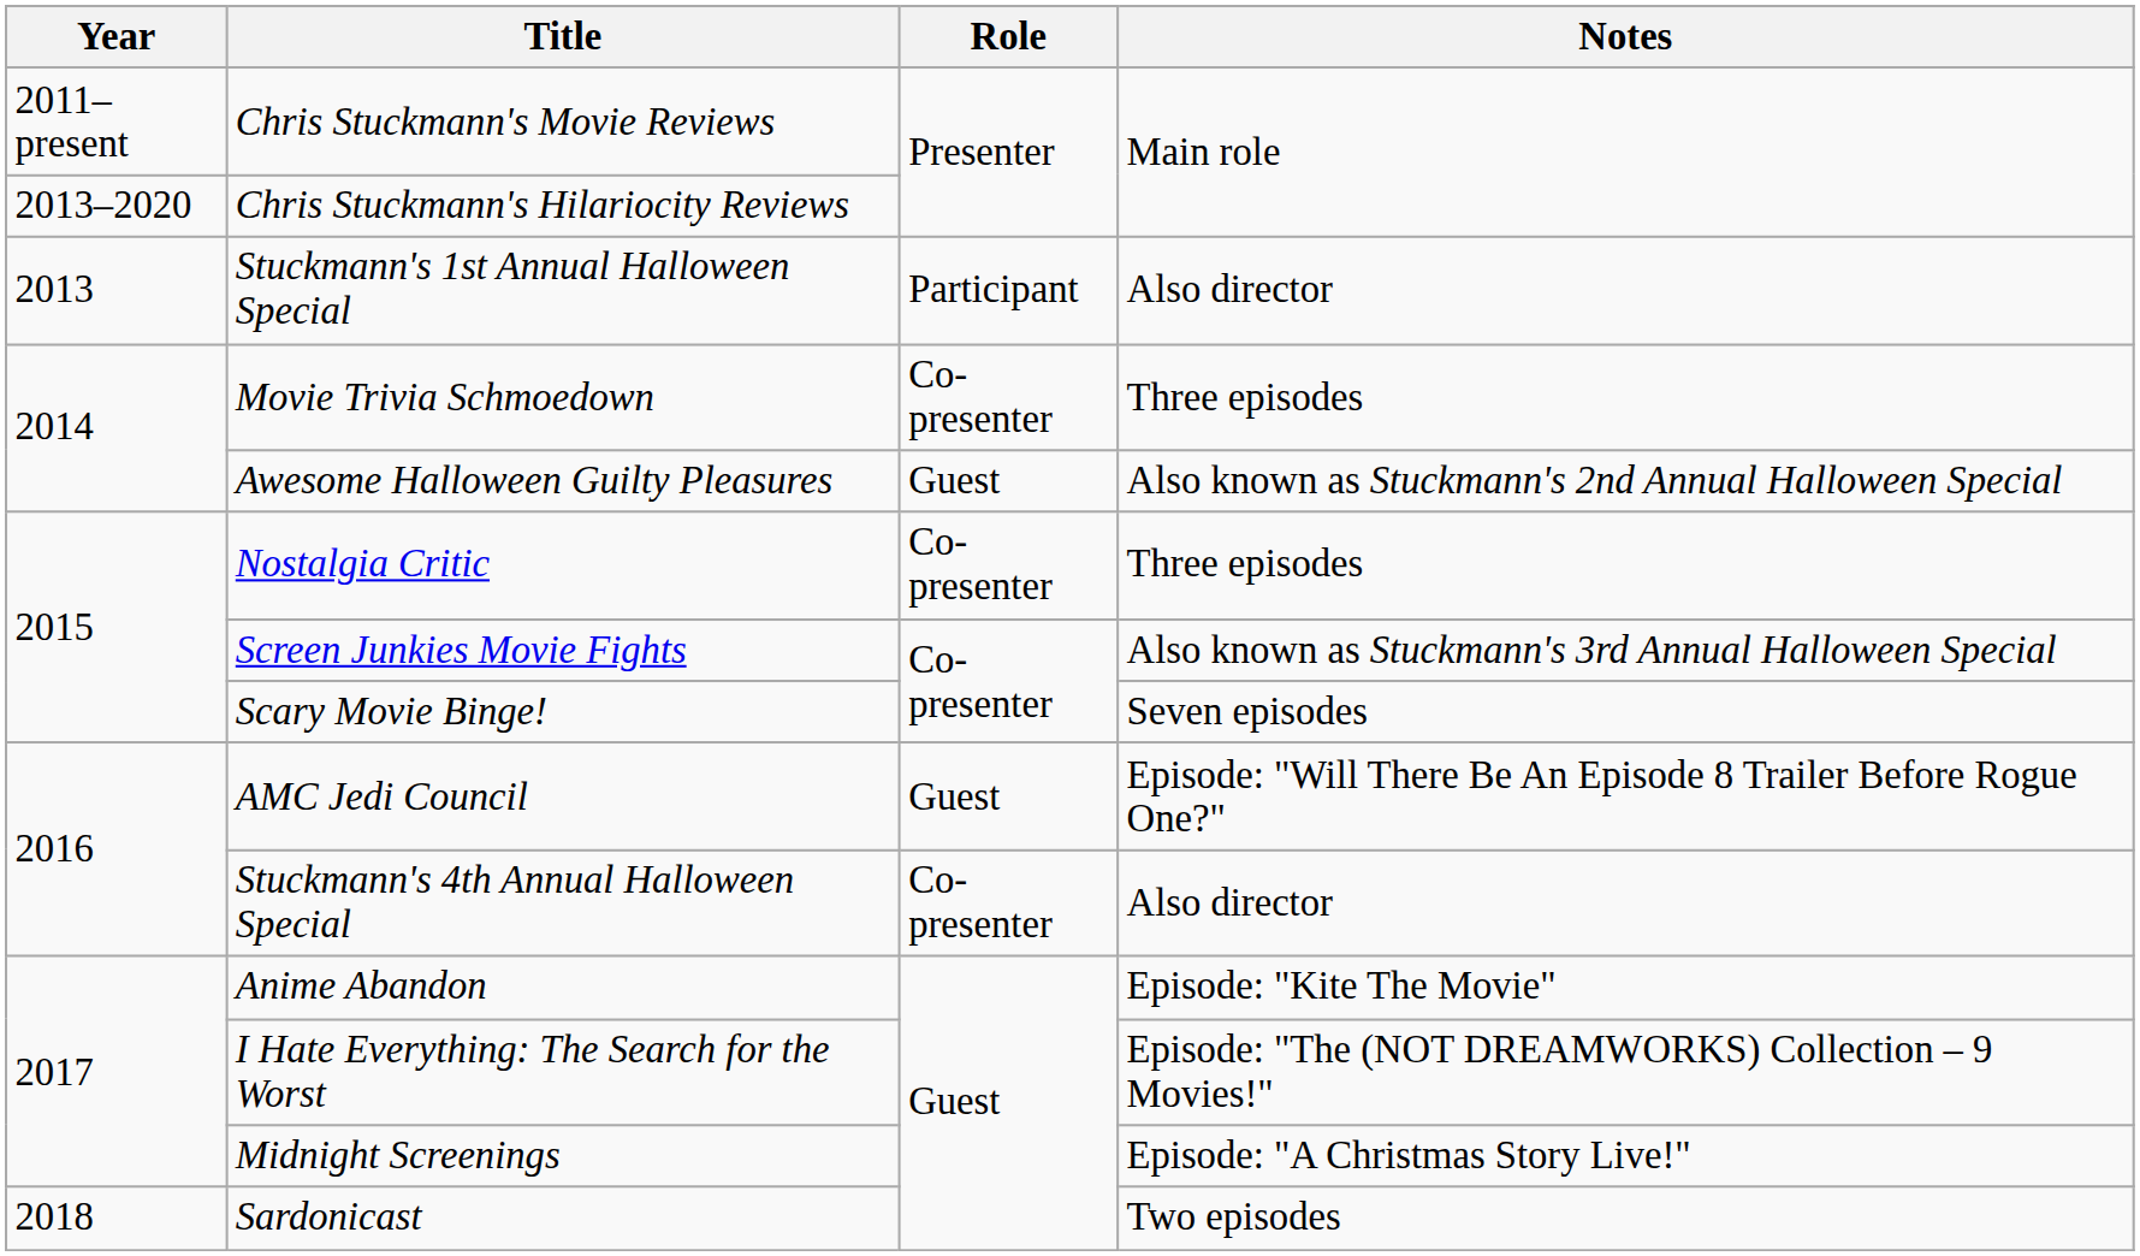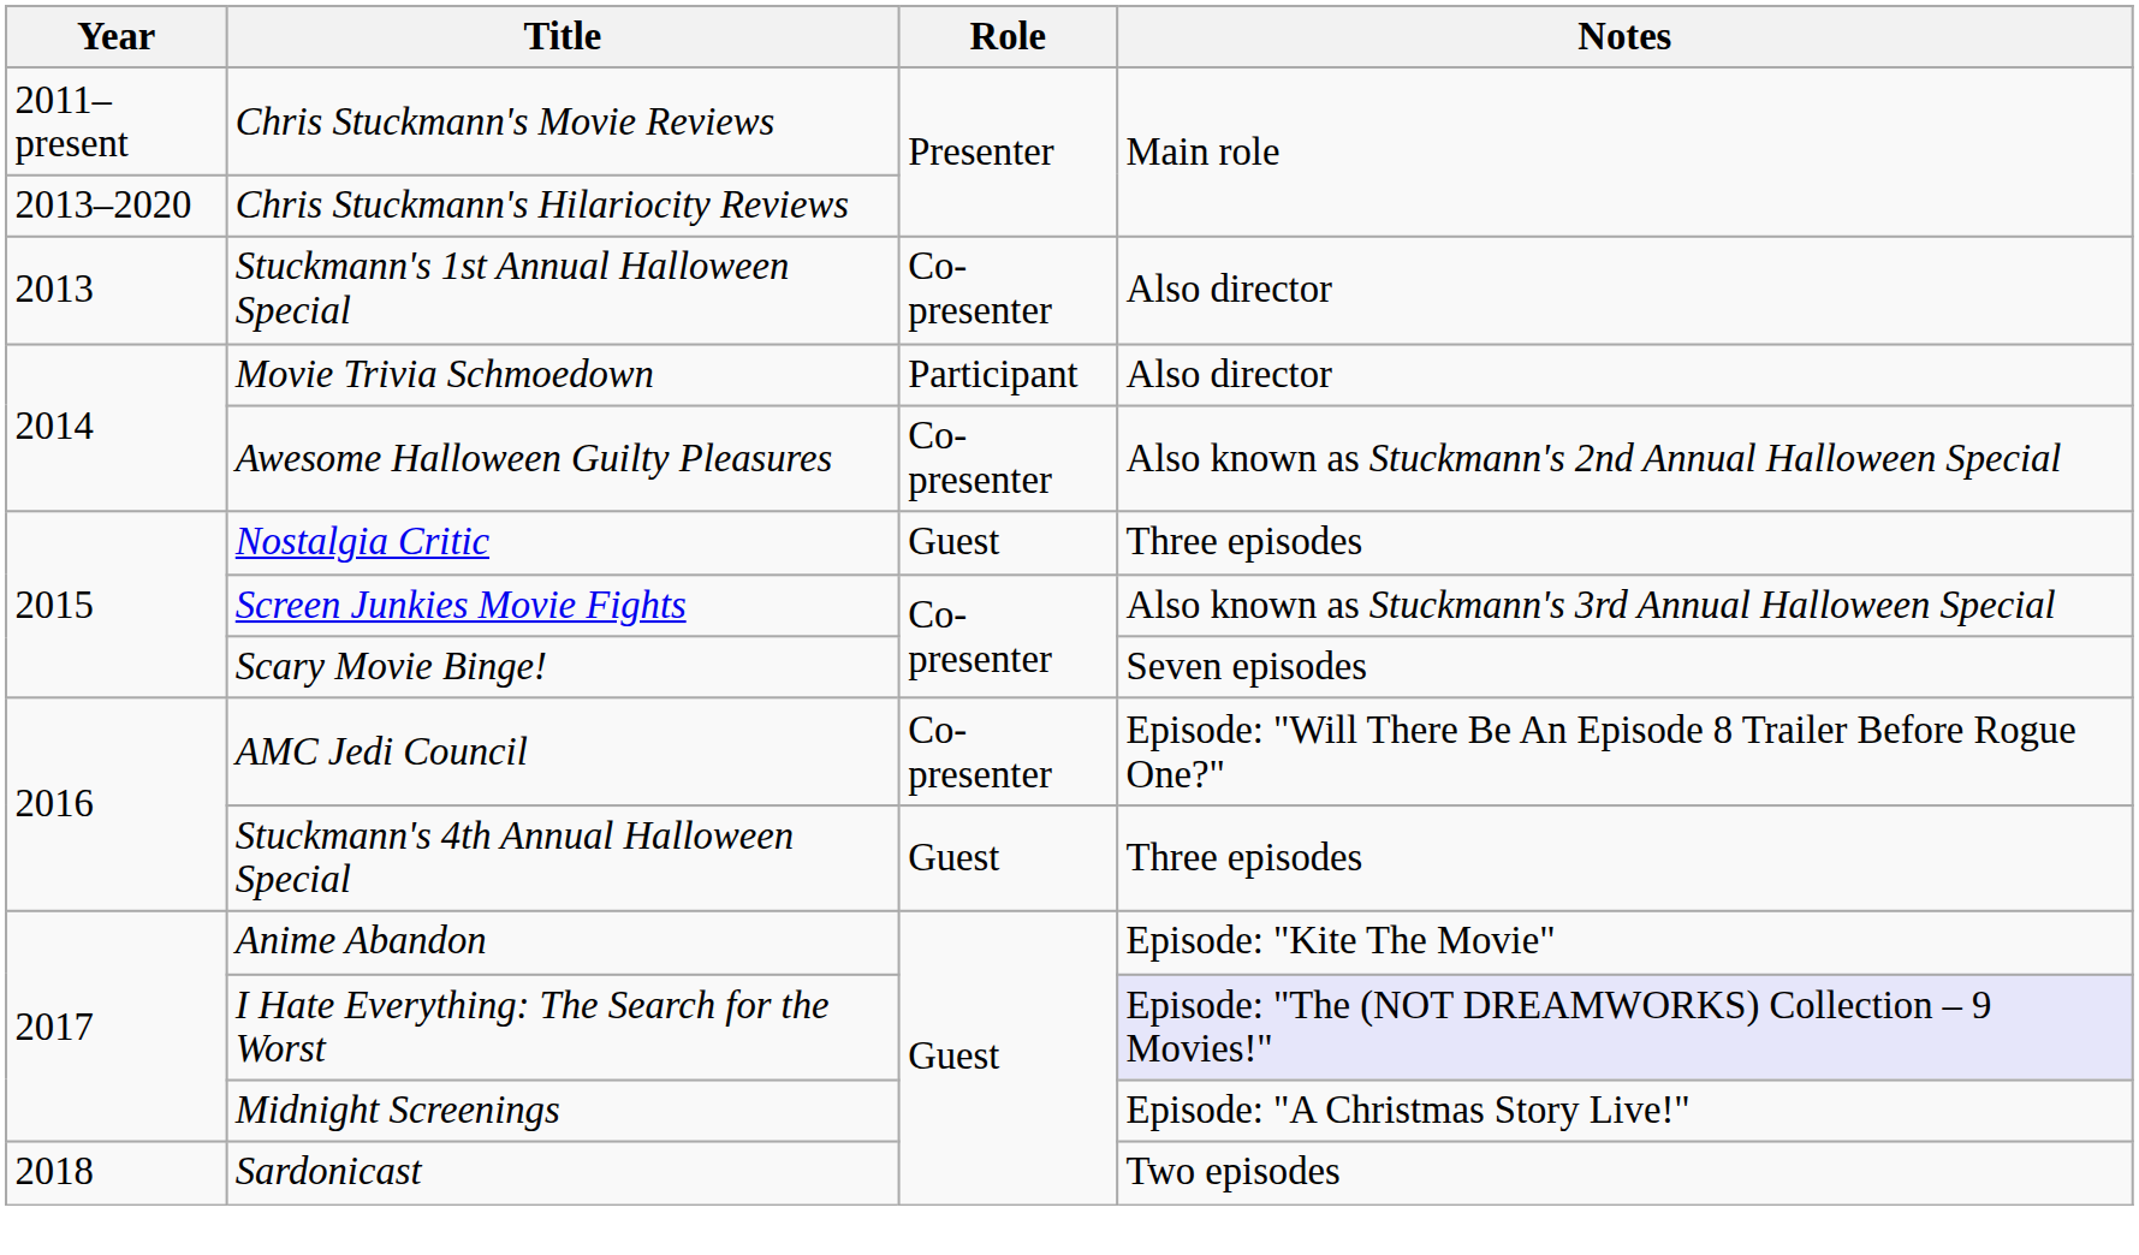Stuckmann's 1st Annual Halloween Special | Role: Participant -> Co-presenter
Movie Trivia Schmoedown | Role: Co-presenter -> Participant
Movie Trivia Schmoedown | Notes: Three episodes -> Also director
Awesome Halloween Guilty Pleasures | Role: Guest -> Co-presenter
Nostalgia Critic | Role: Co-presenter -> Guest
AMC Jedi Council | Role: Guest -> Co-presenter
Stuckmann's 4th Annual Halloween Special | Role: Co-presenter -> Guest
Stuckmann's 4th Annual Halloween Special | Notes: Also director -> Three episodes
I Hate Everything: The Search for the Worst | Notes: no background -> lavender background
